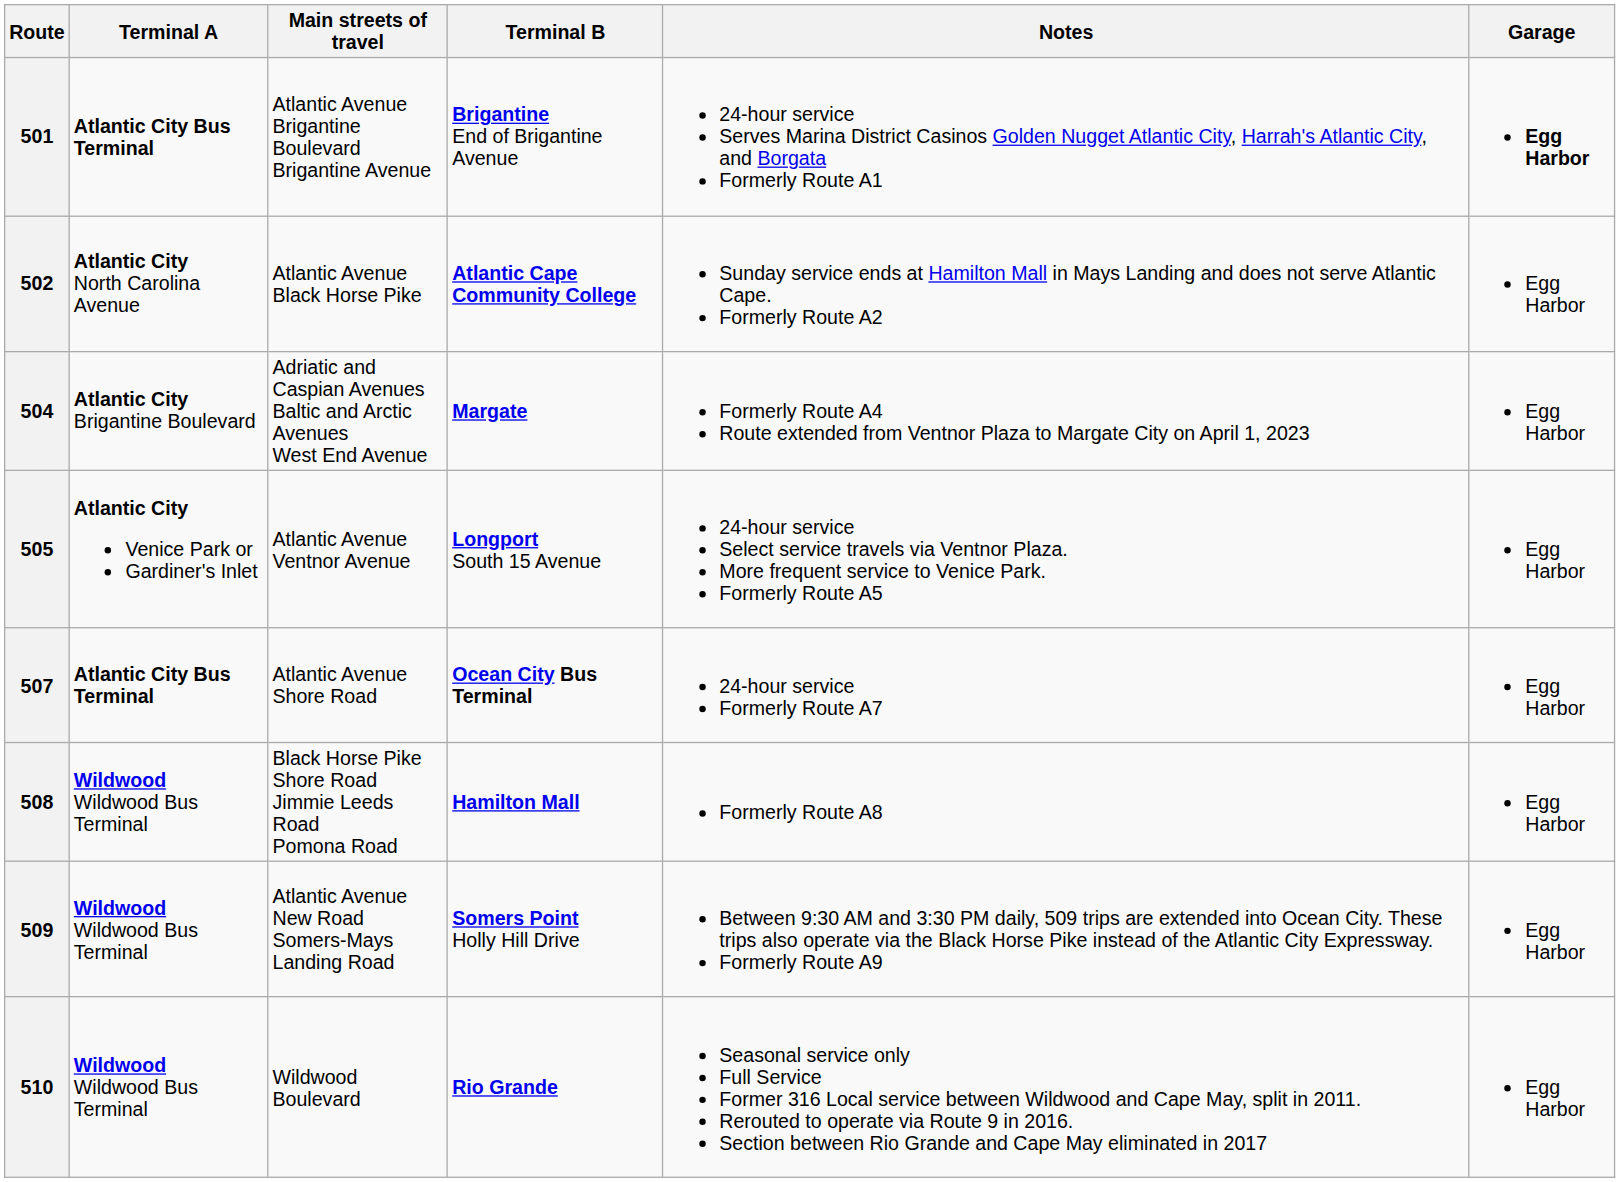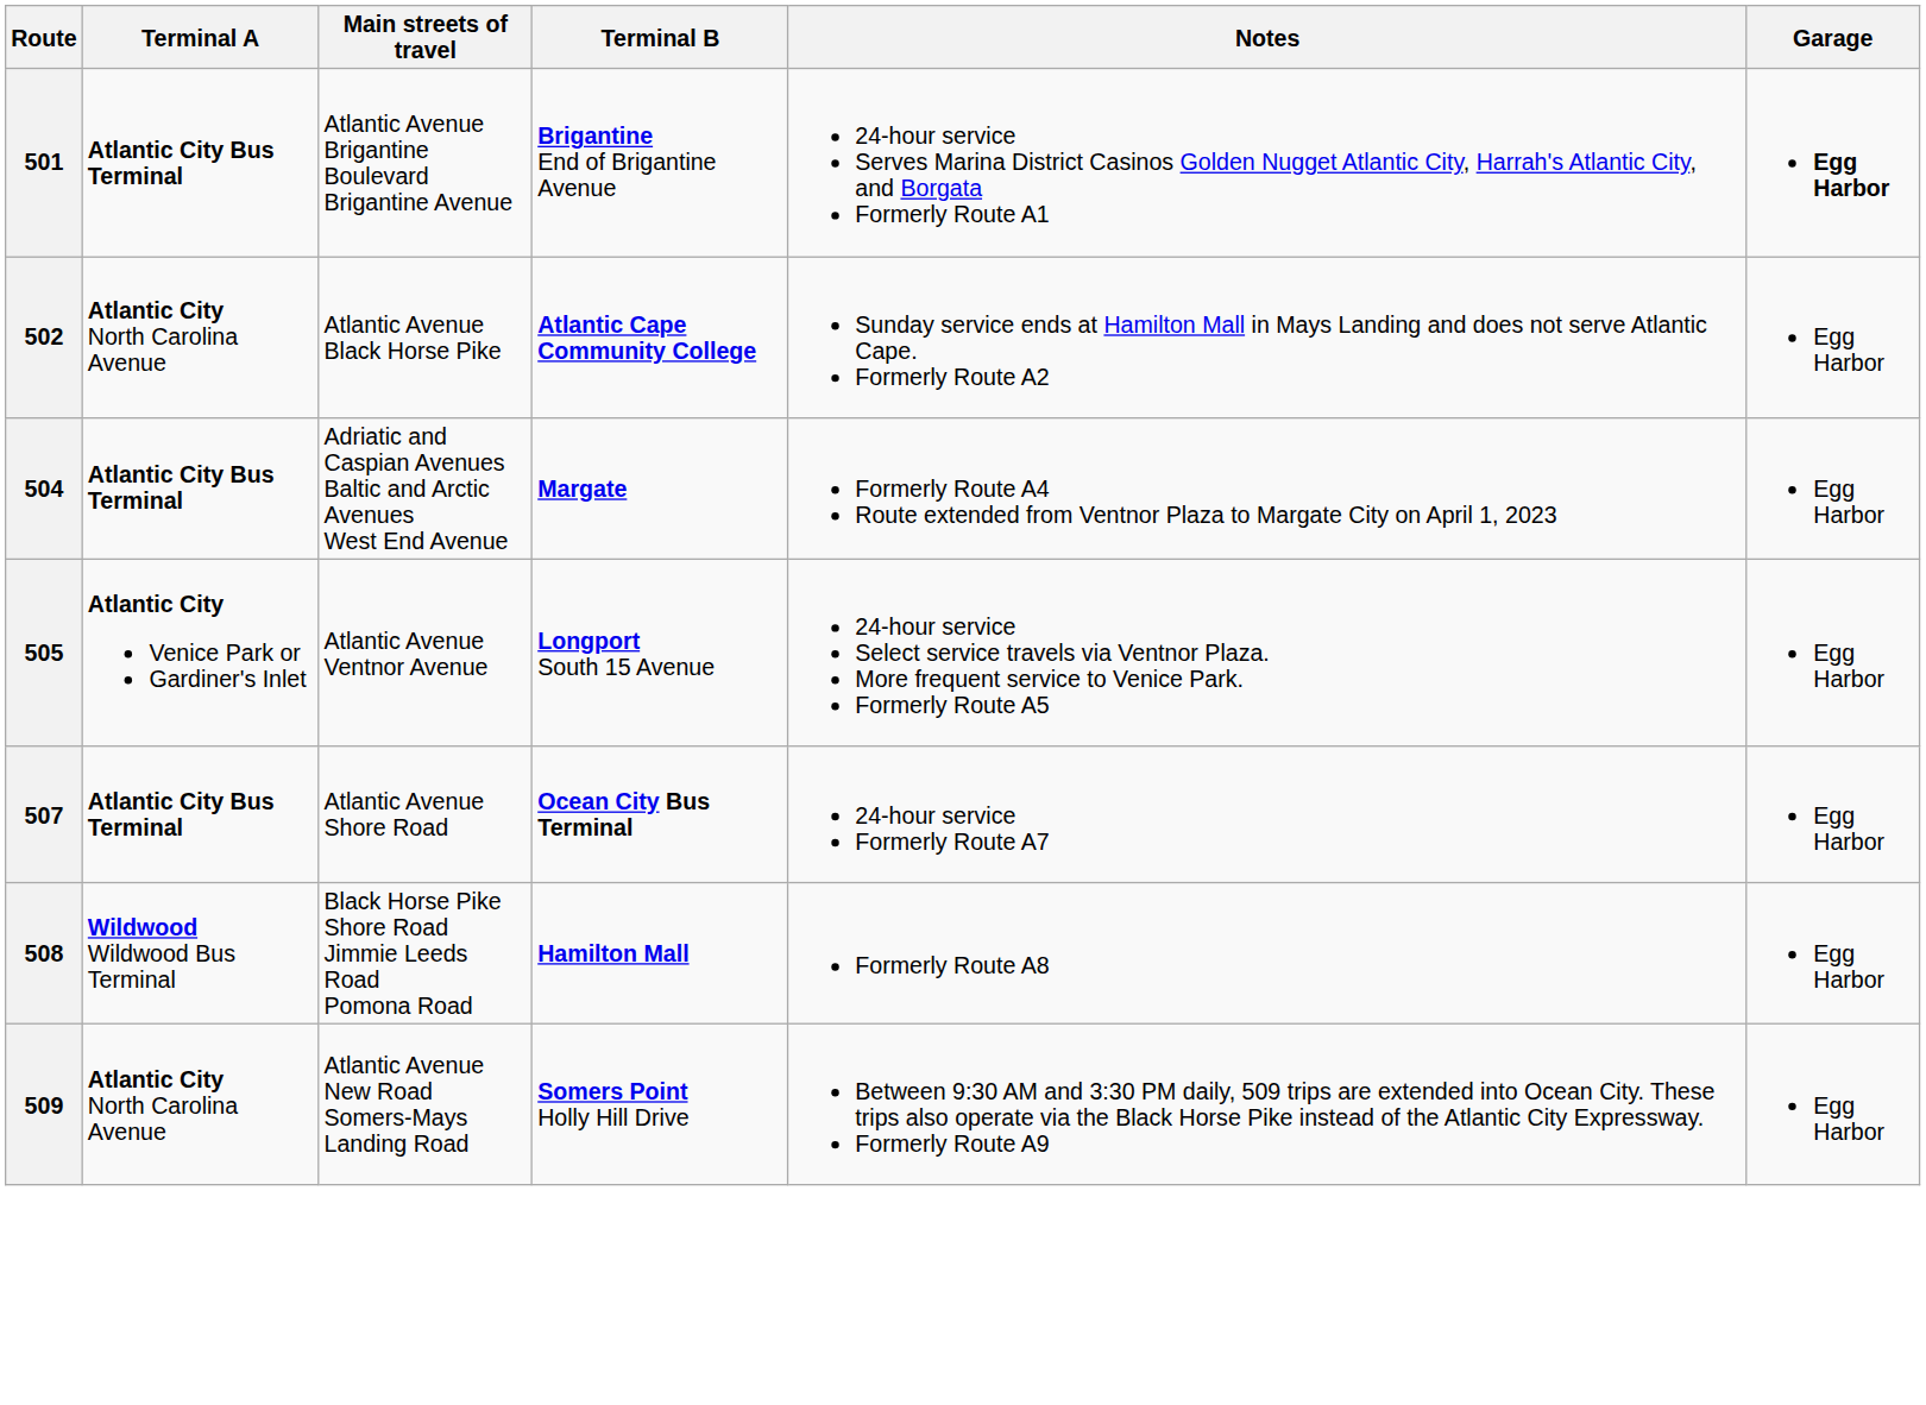504 | Terminal A: Atlantic City Brigantine Boulevard -> Atlantic City Bus Terminal
509 | Terminal A: Wildwood Wildwood Bus Terminal -> Atlantic City North Carolina Avenue
- row: 510 | Wildwood Wildwood Bus Terminal | Wildwood Boulevard | Rio Grande | Seasonal service only Full Service Former 316 Local service between Wildwood and Cape May, split in 2011. Rerouted to operate via Route 9 in 2016. Section between Rio Grande and Cape May eliminated in 2017 | Egg Harbor
